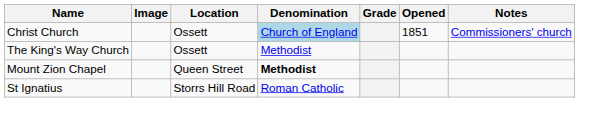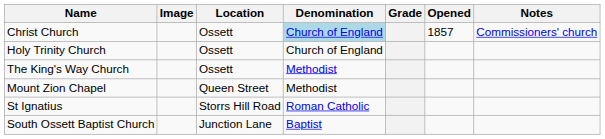Christ Church | Opened: 1851 -> 1857
+ row: Holy Trinity Church | Ossett | Church of England
Mount Zion Chapel | Denomination: bold -> normal
+ row: South Ossett Baptist Church | Junction Lane | Baptist
